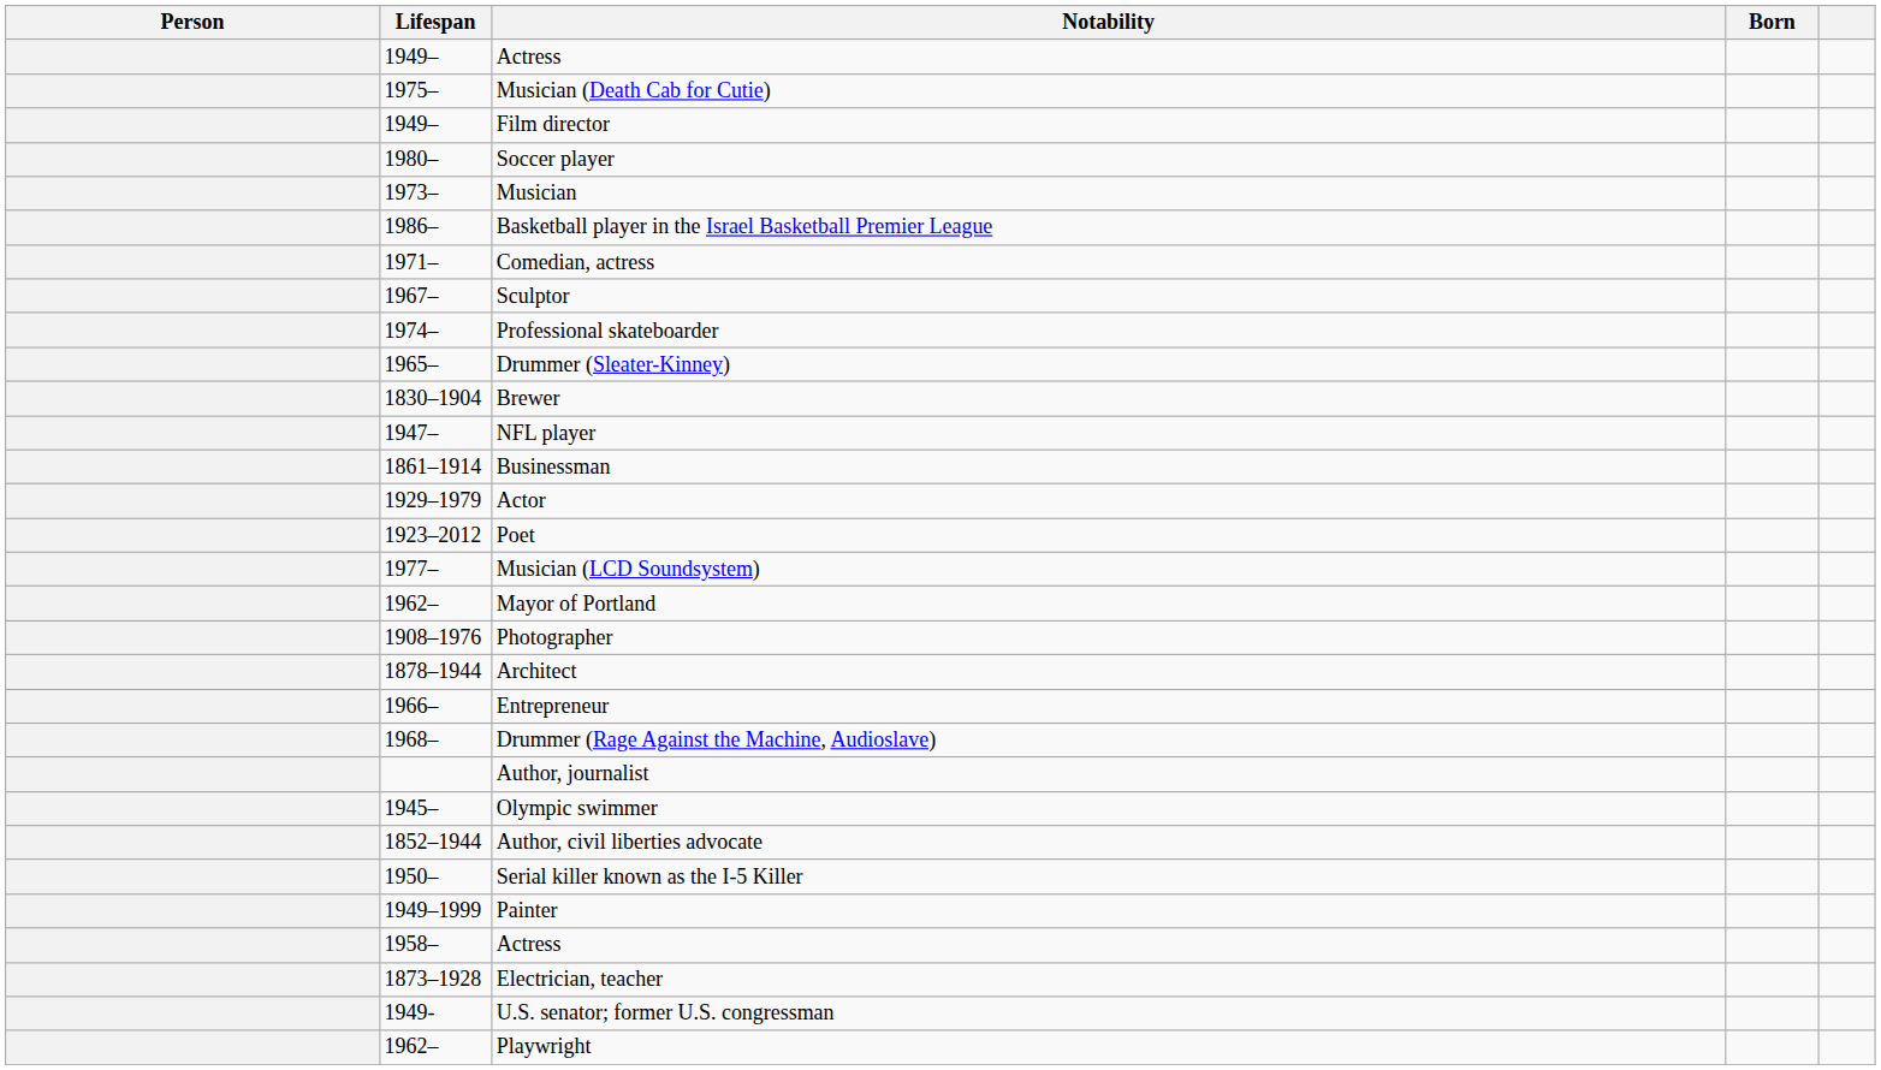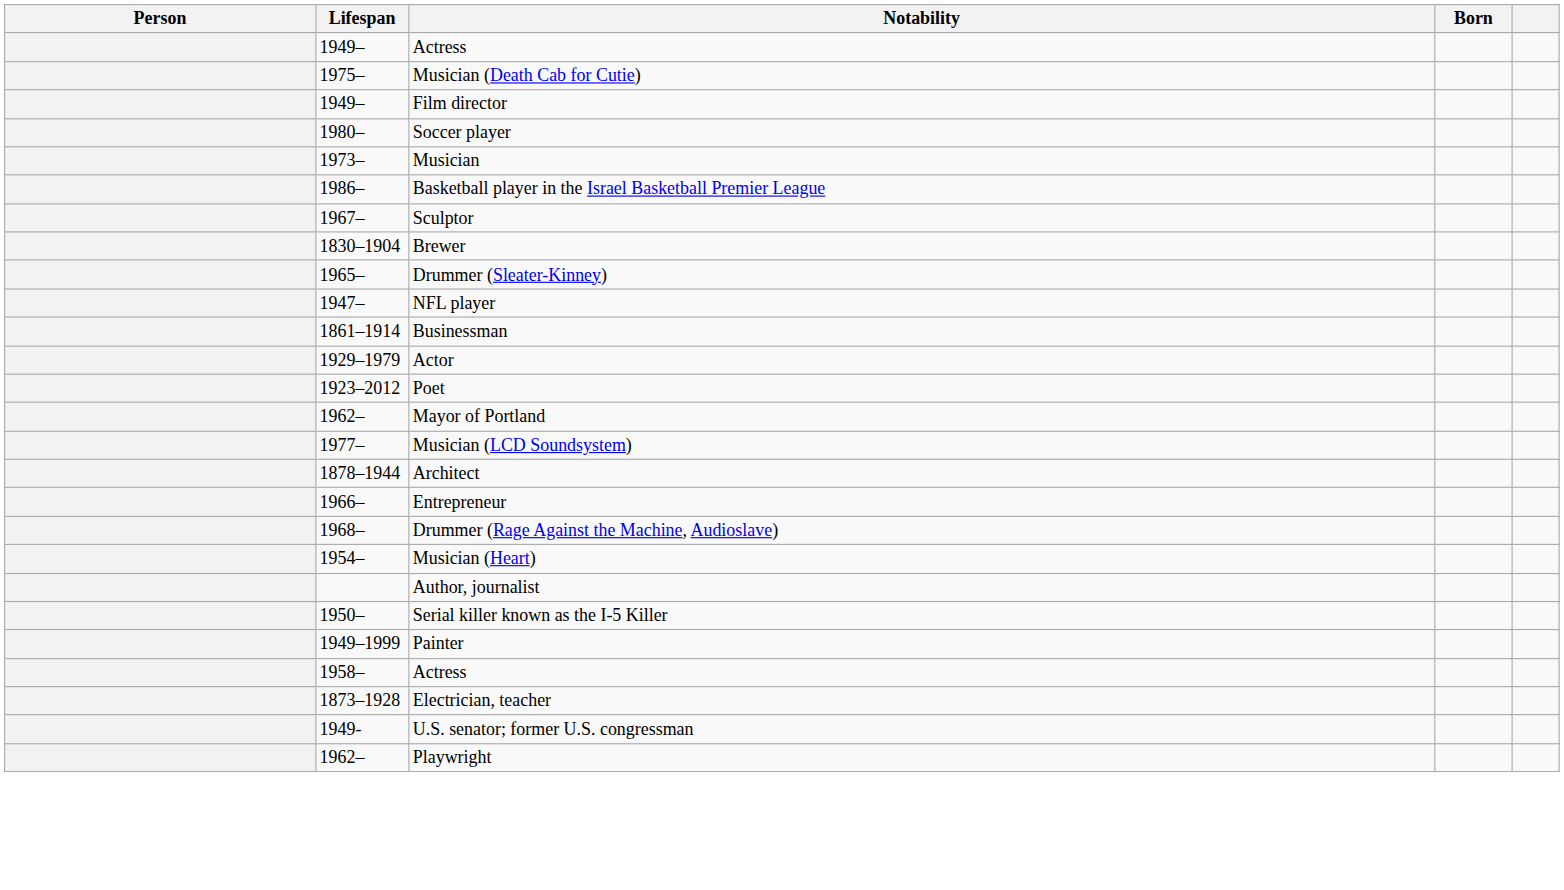- row: 1971– | Comedian, actress
- row: 1974– | Professional skateboarder
rows swapped: Brewer <-> Drummer (Sleater-Kinney)
rows swapped: Musician (LCD Soundsystem) <-> Mayor of Portland
- row: 1908–1976 | Photographer
+ row: 1954– | Musician (Heart)
- row: 1945– | Olympic swimmer
- row: 1852–1944 | Author, civil liberties advocate
